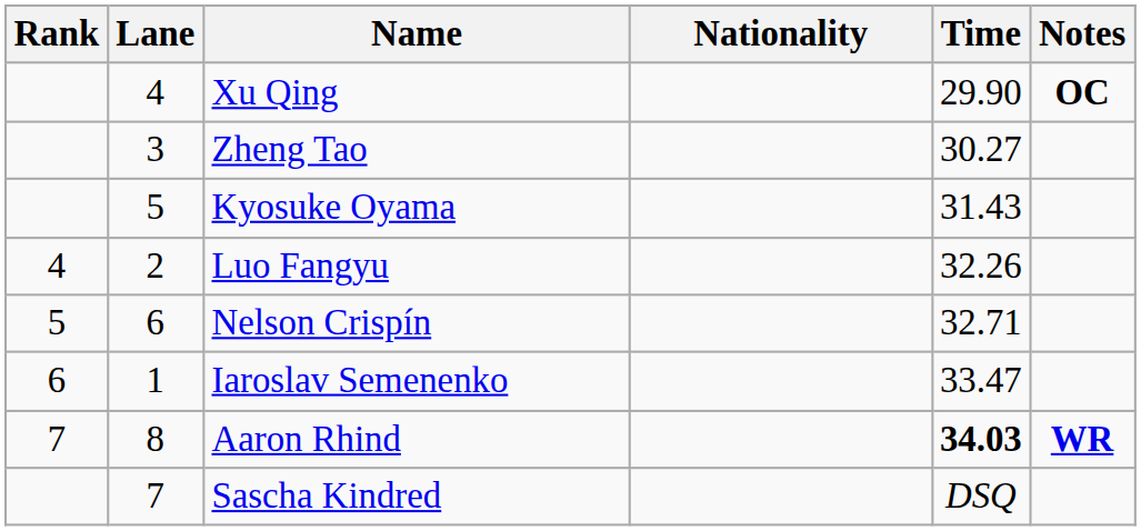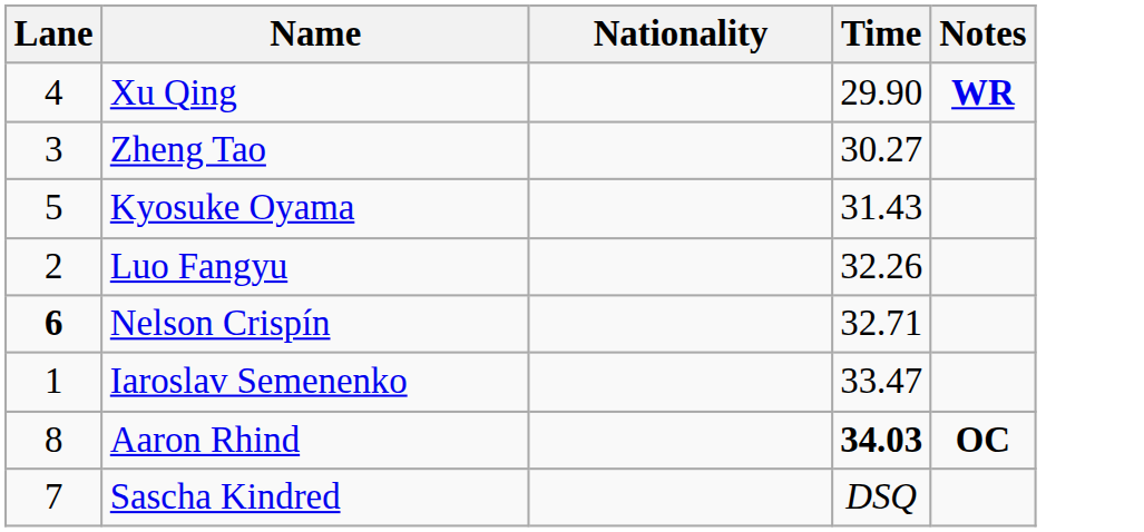- column: Rank | 4 | 5 | 6 | 7
Xu Qing | Notes: OC -> WR
Nelson Crispín | Lane: normal -> bold
Aaron Rhind | Notes: WR -> OC
